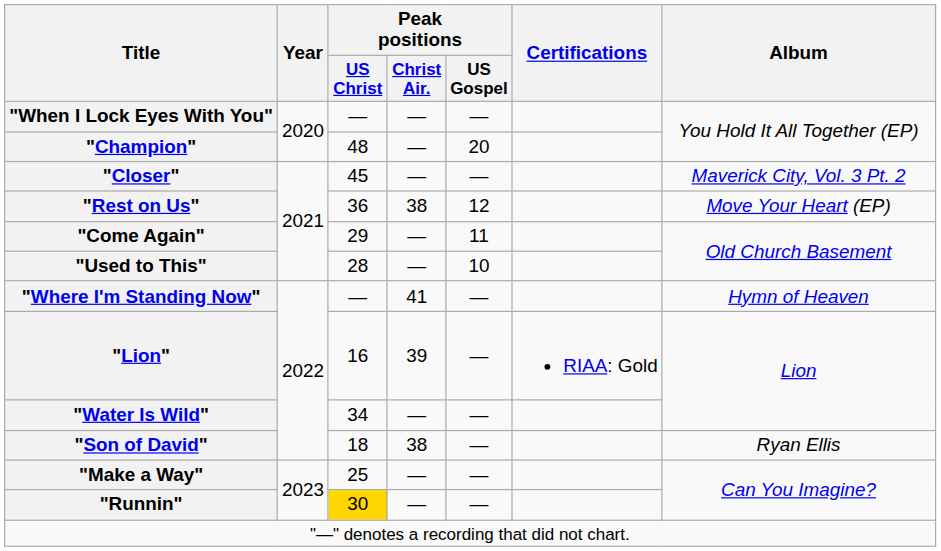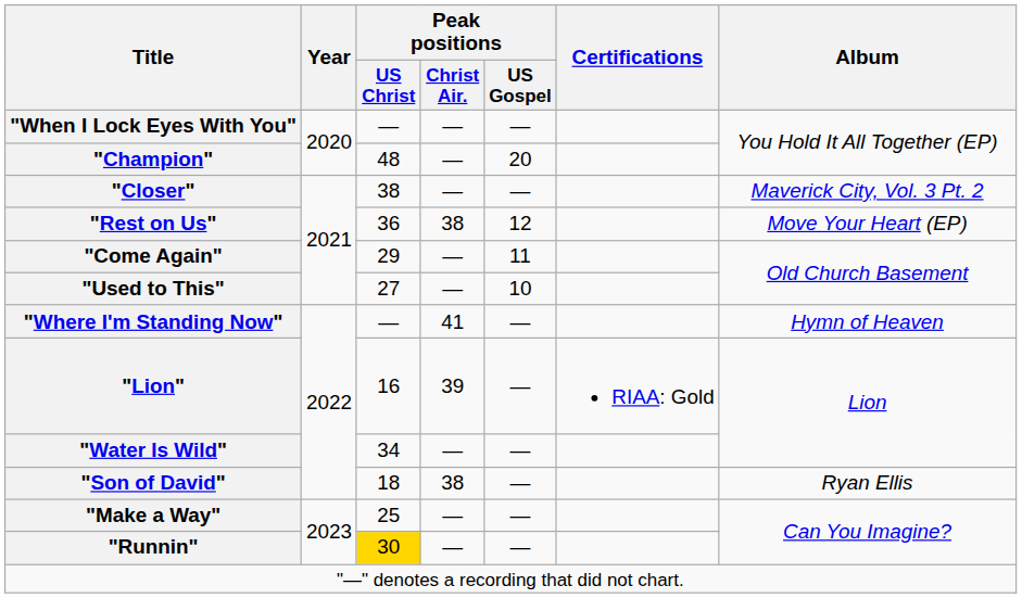"Closer" | Peak positions / US Christ: 45 -> 38
"Used to This" | Peak positions / US Christ: 28 -> 27
